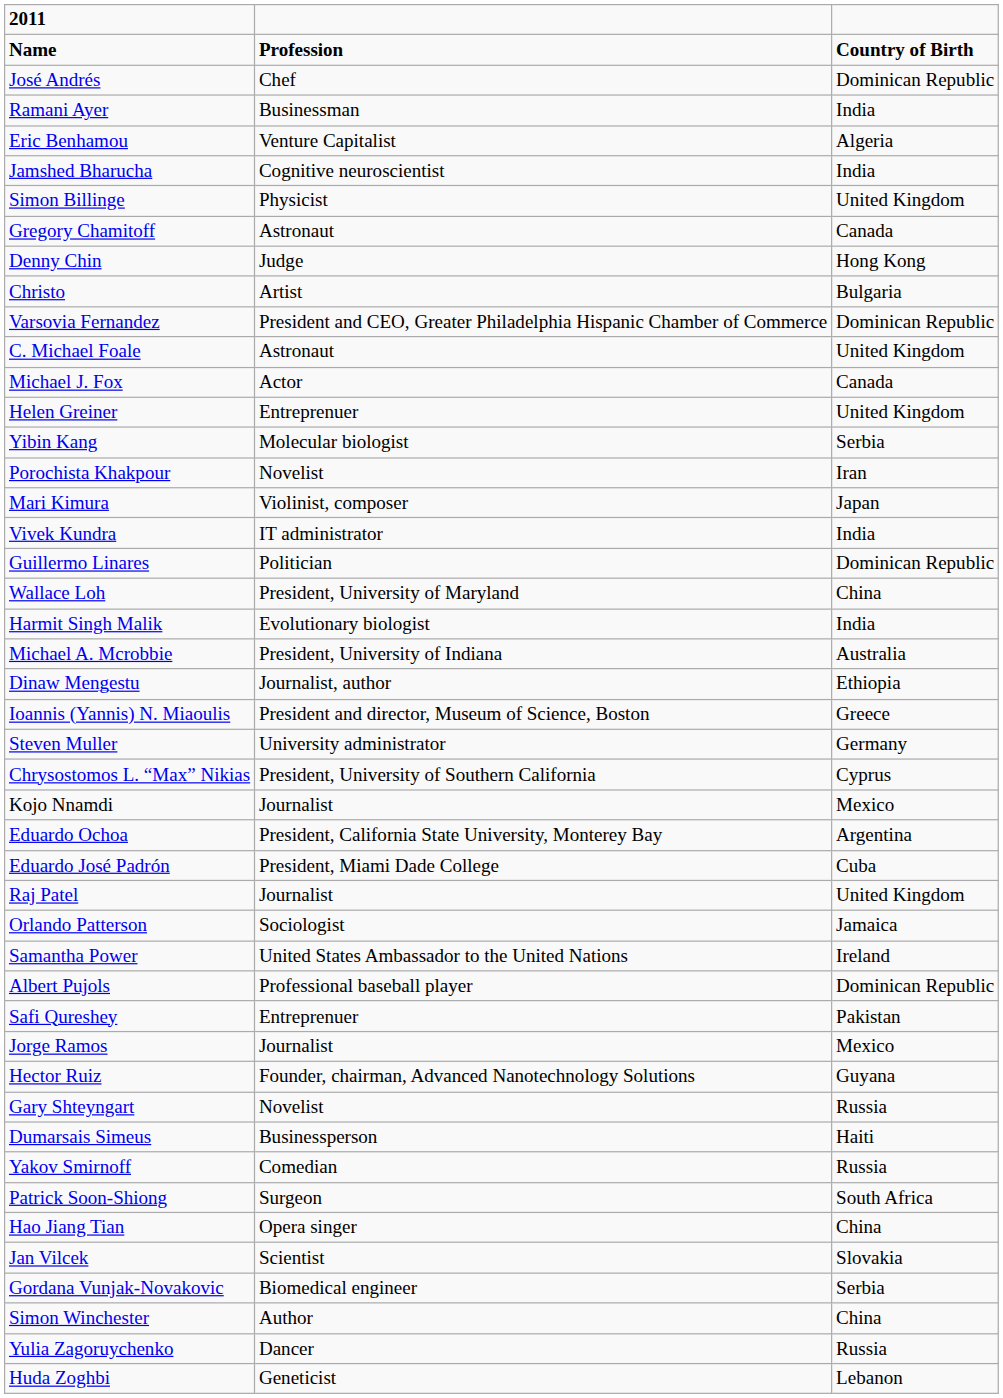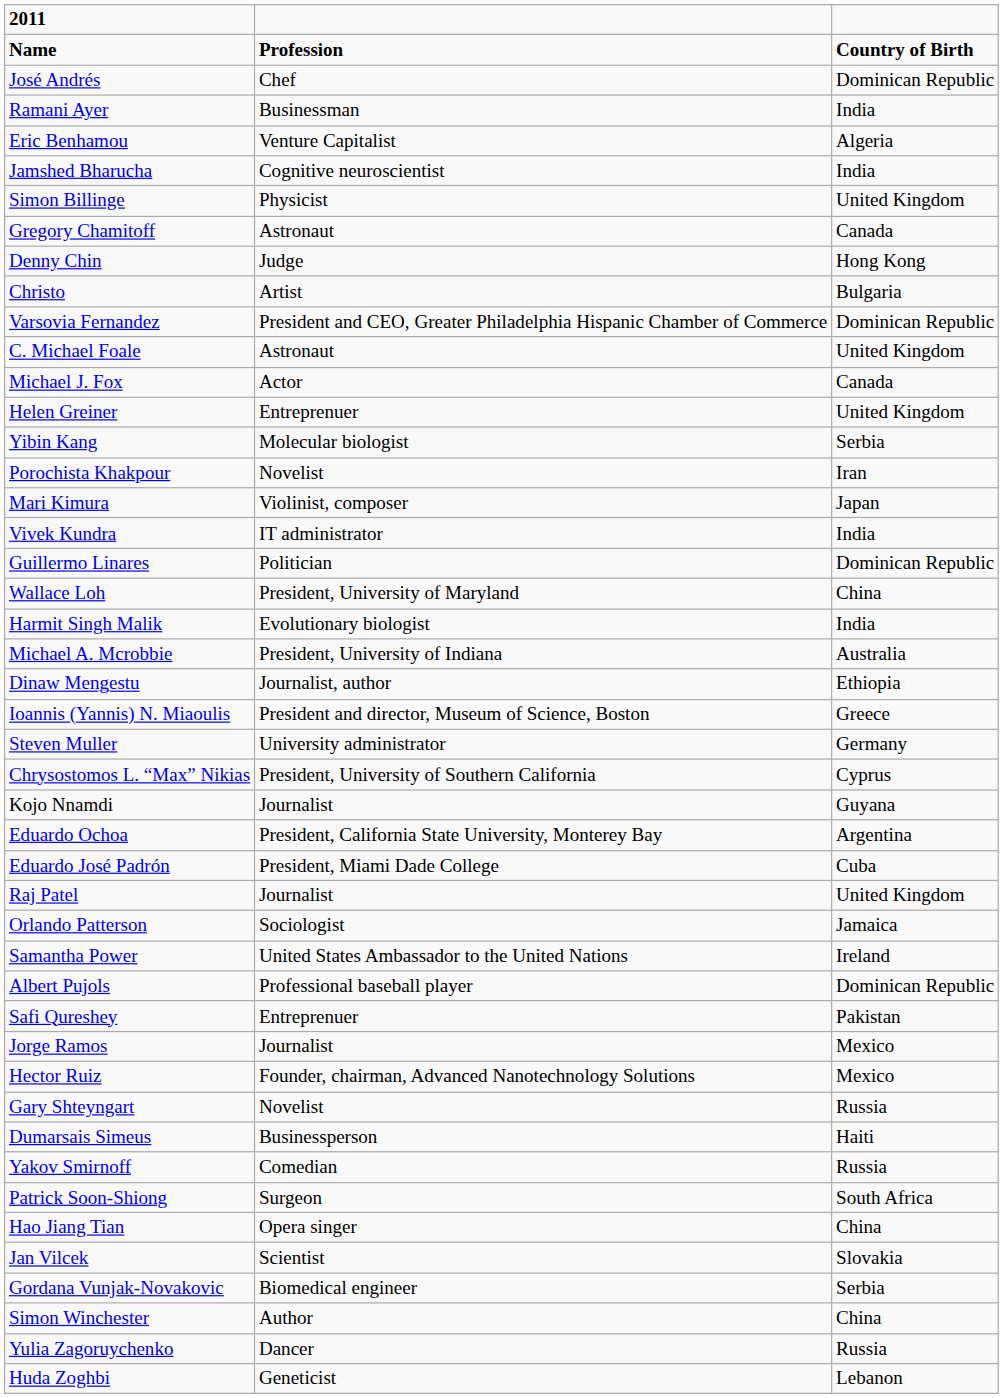Kojo Nnamdi | column 3: Mexico -> Guyana
Hector Ruiz | column 3: Guyana -> Mexico
